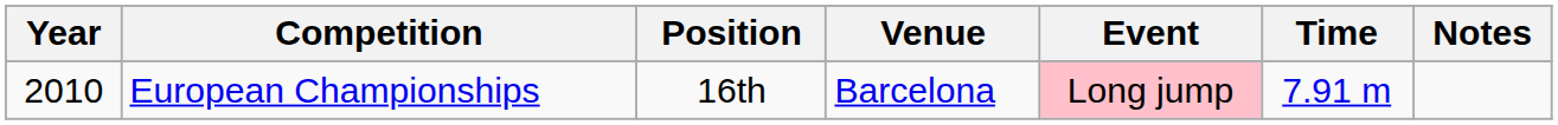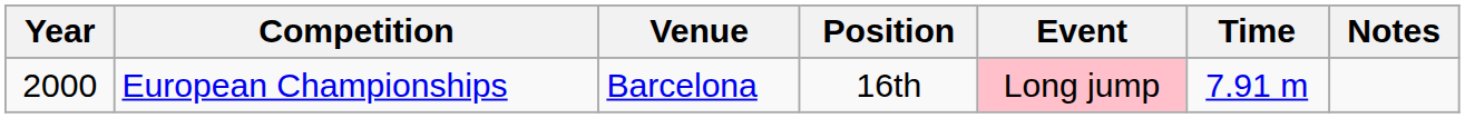columns swapped: Venue <-> Position
European Championships | Year: 2010 -> 2000
